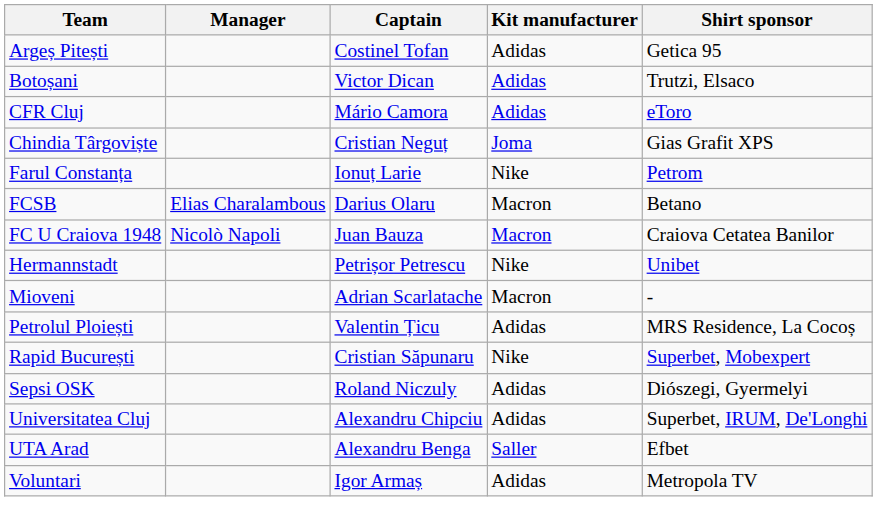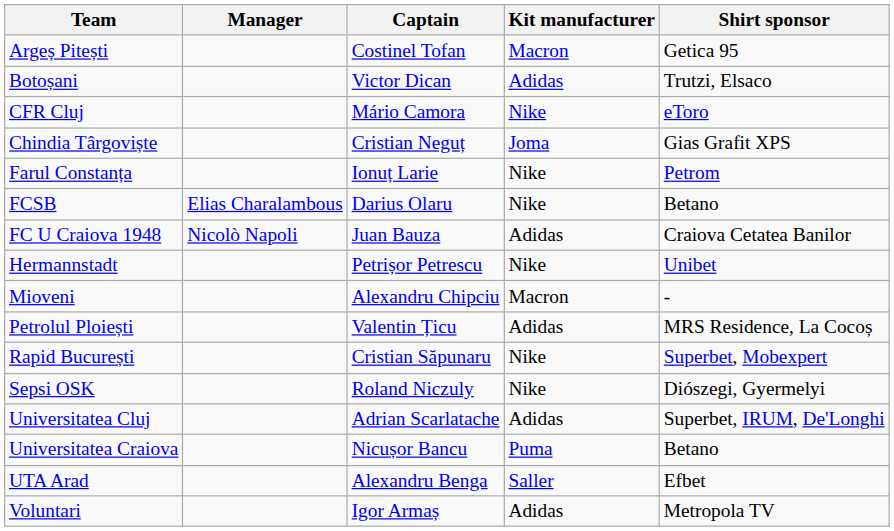Argeș Pitești | Kit manufacturer: Adidas -> Macron
CFR Cluj | Kit manufacturer: Adidas -> Nike
FCSB | Kit manufacturer: Macron -> Nike
FC U Craiova 1948 | Kit manufacturer: Macron -> Adidas
Mioveni | Captain: Adrian Scarlatache -> Alexandru Chipciu
Sepsi OSK | Kit manufacturer: Adidas -> Nike
Universitatea Cluj | Captain: Alexandru Chipciu -> Adrian Scarlatache
+ row: Universitatea Craiova | Nicușor Bancu | Puma | Betano
